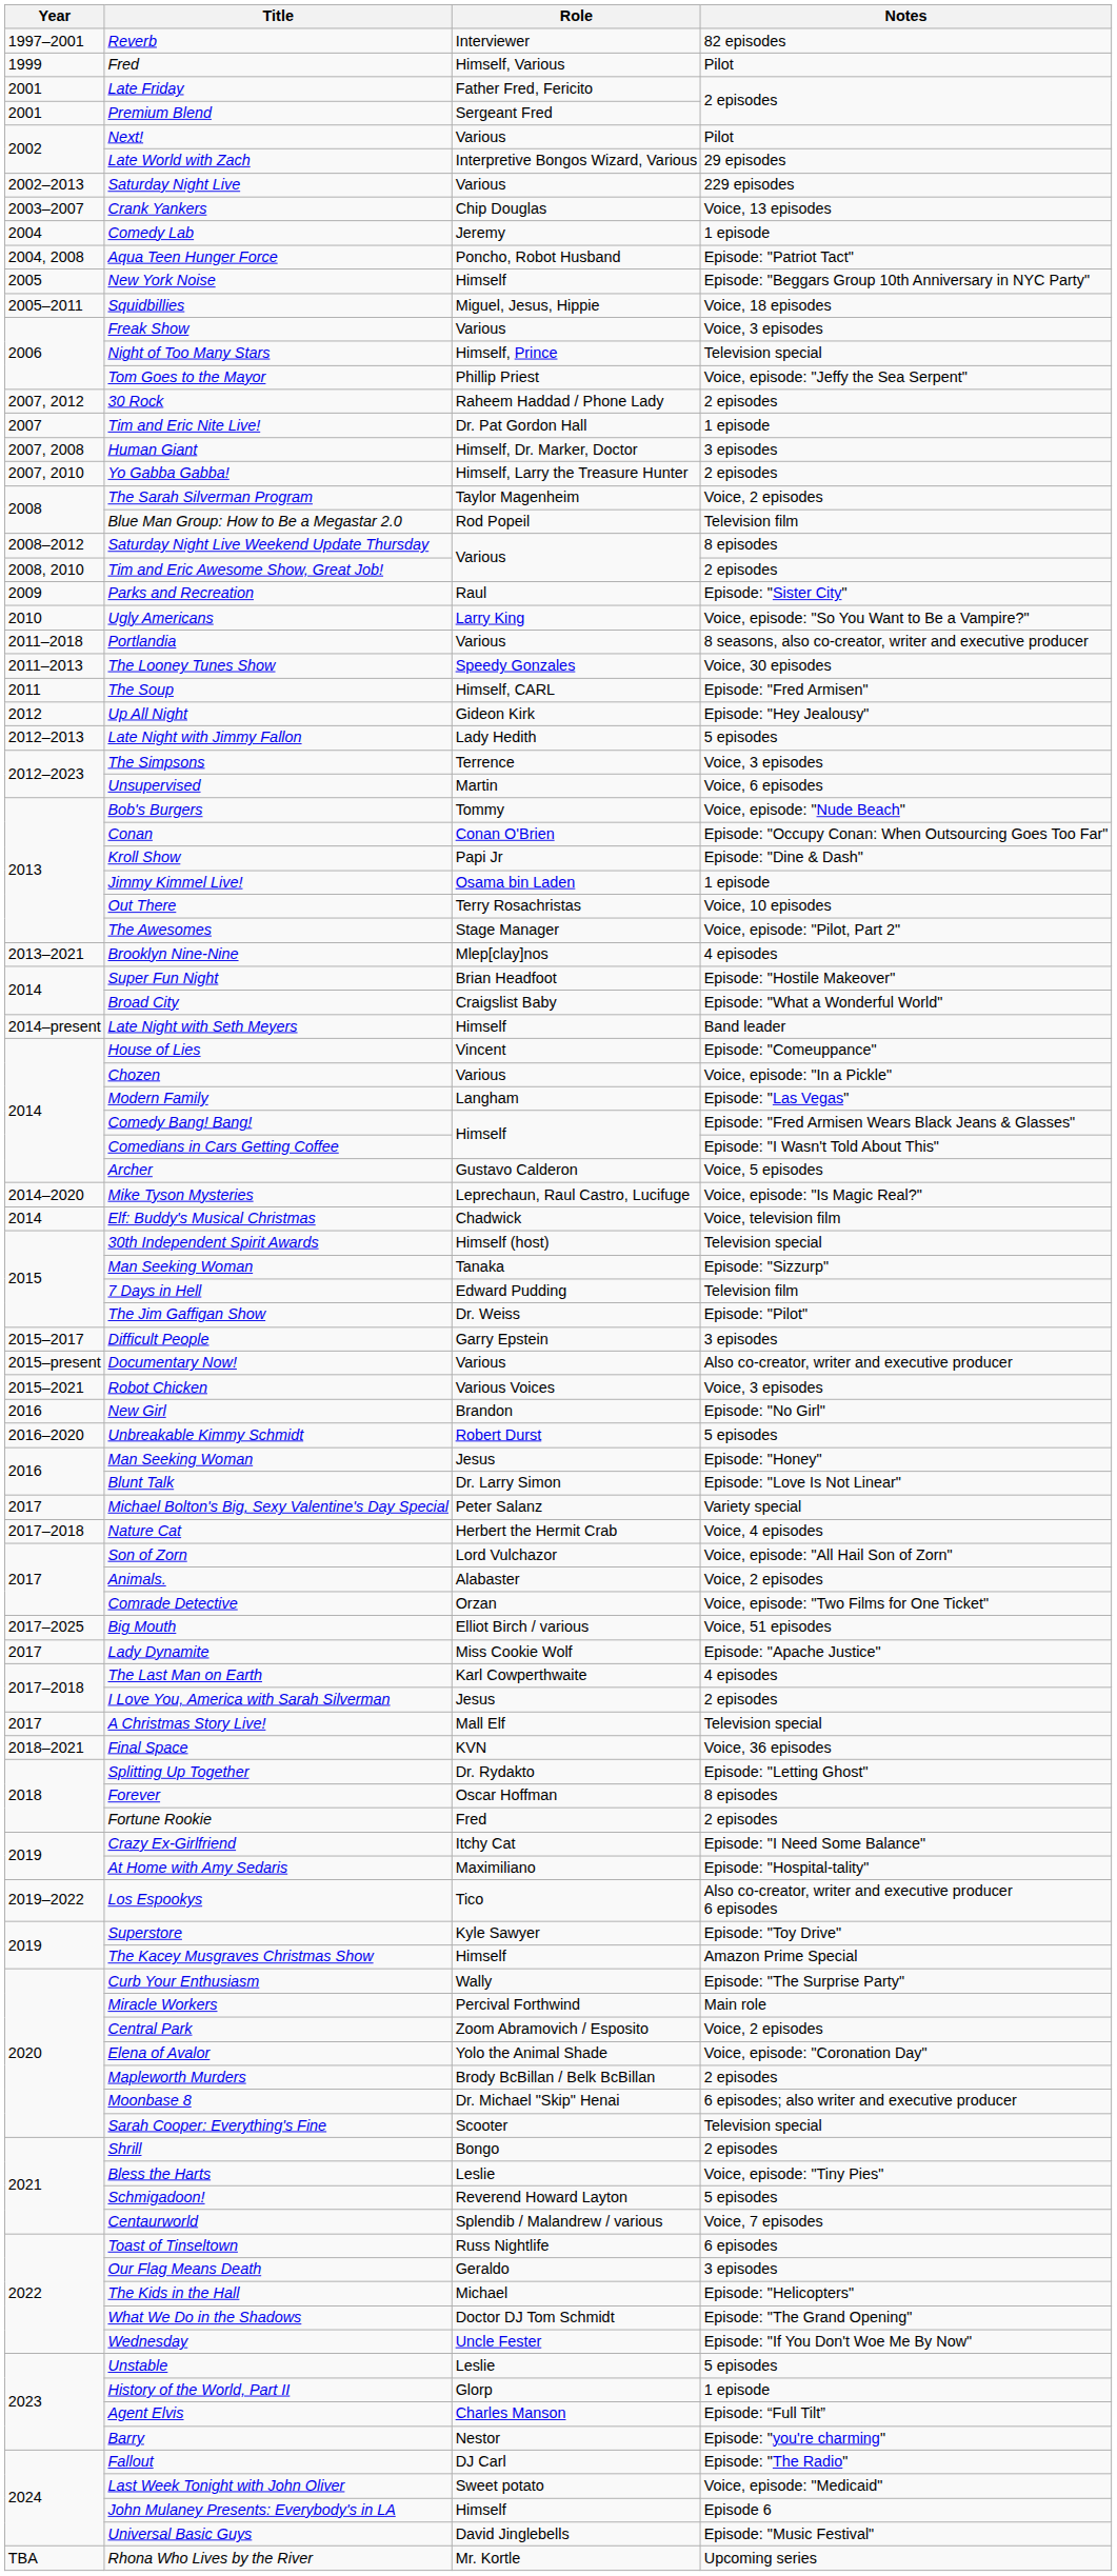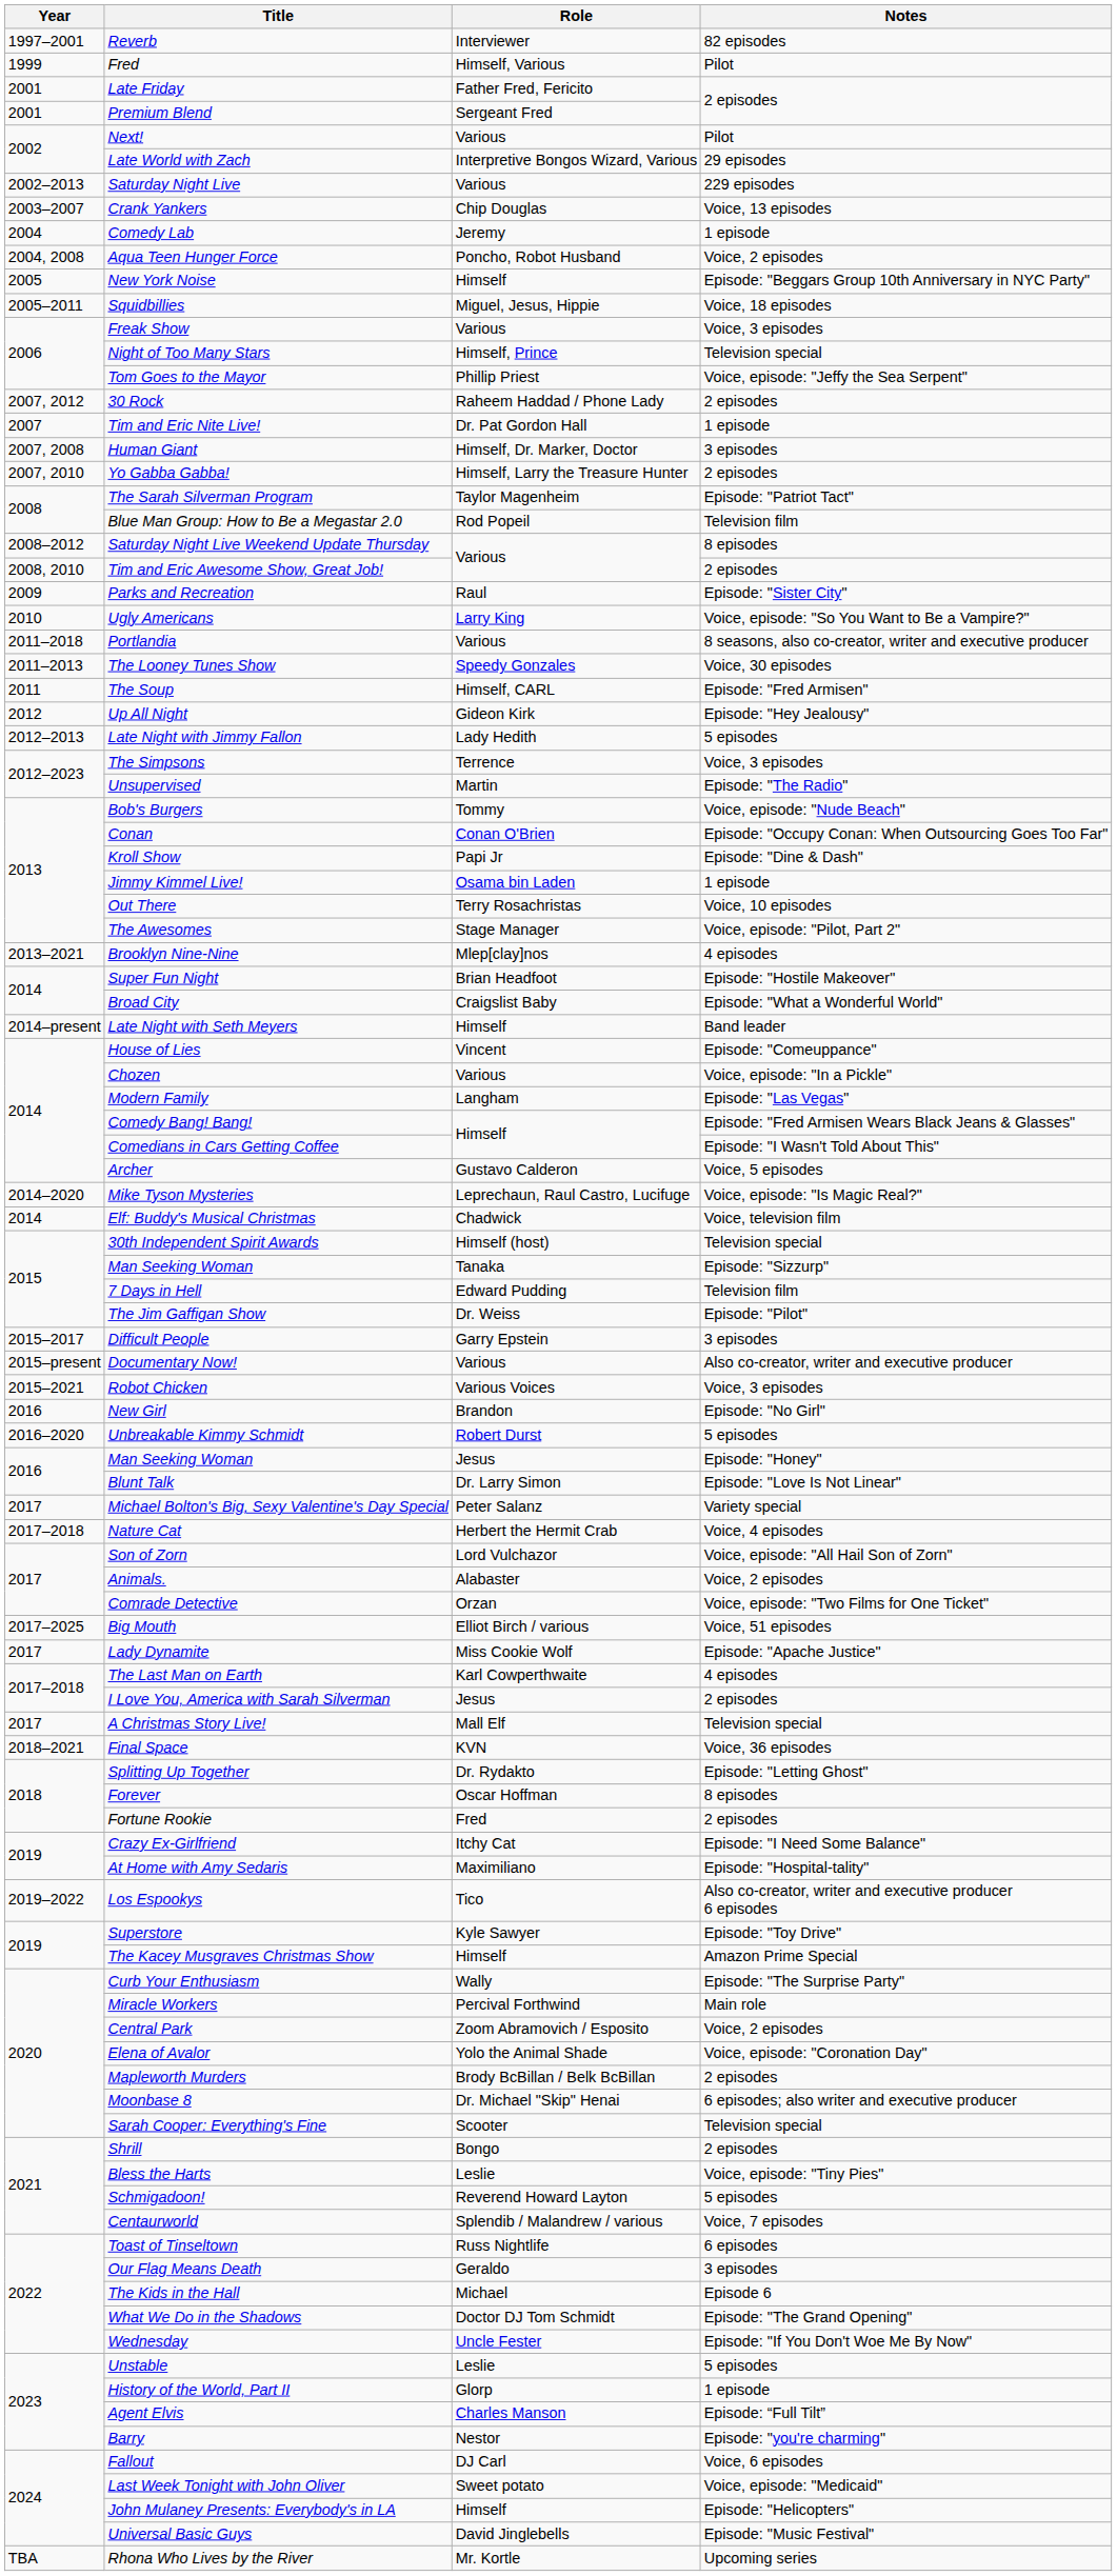Aqua Teen Hunger Force | Notes: Episode: "Patriot Tact" -> Voice, 2 episodes
The Sarah Silverman Program | Notes: Voice, 2 episodes -> Episode: "Patriot Tact"
Unsupervised | Notes: Voice, 6 episodes -> Episode: "The Radio"
The Kids in the Hall | Notes: Episode: "Helicopters" -> Episode 6
Fallout | Notes: Episode: "The Radio" -> Voice, 6 episodes
John Mulaney Presents: Everybody's in LA | Notes: Episode 6 -> Episode: "Helicopters"
